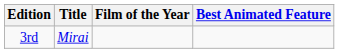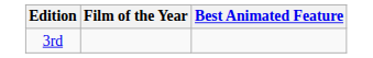- column: Title | Mirai
